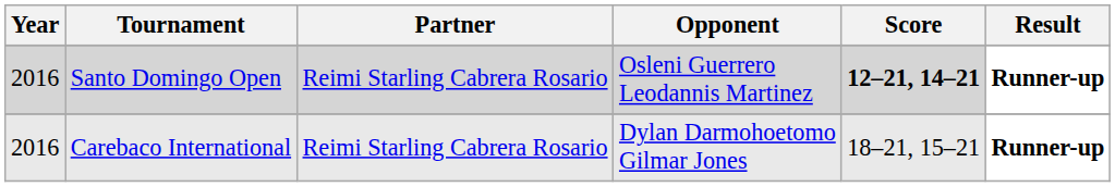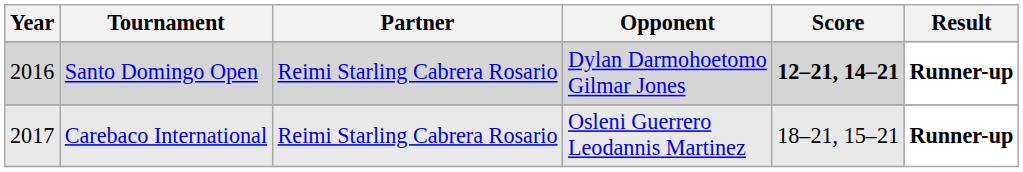Santo Domingo Open | Opponent: Osleni Guerrero Leodannis Martinez -> Dylan Darmohoetomo Gilmar Jones
Carebaco International | Year: 2016 -> 2017
Carebaco International | Opponent: Dylan Darmohoetomo Gilmar Jones -> Osleni Guerrero Leodannis Martinez
